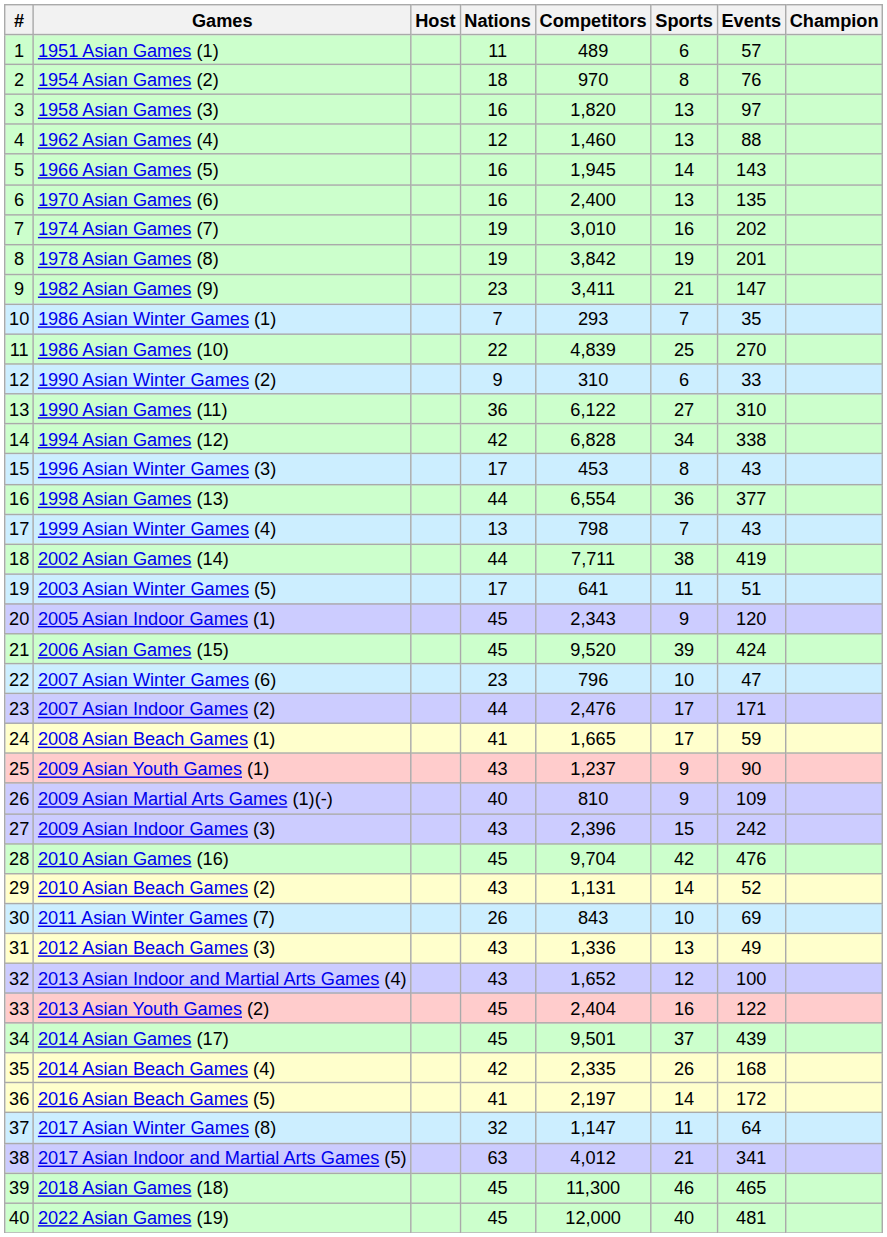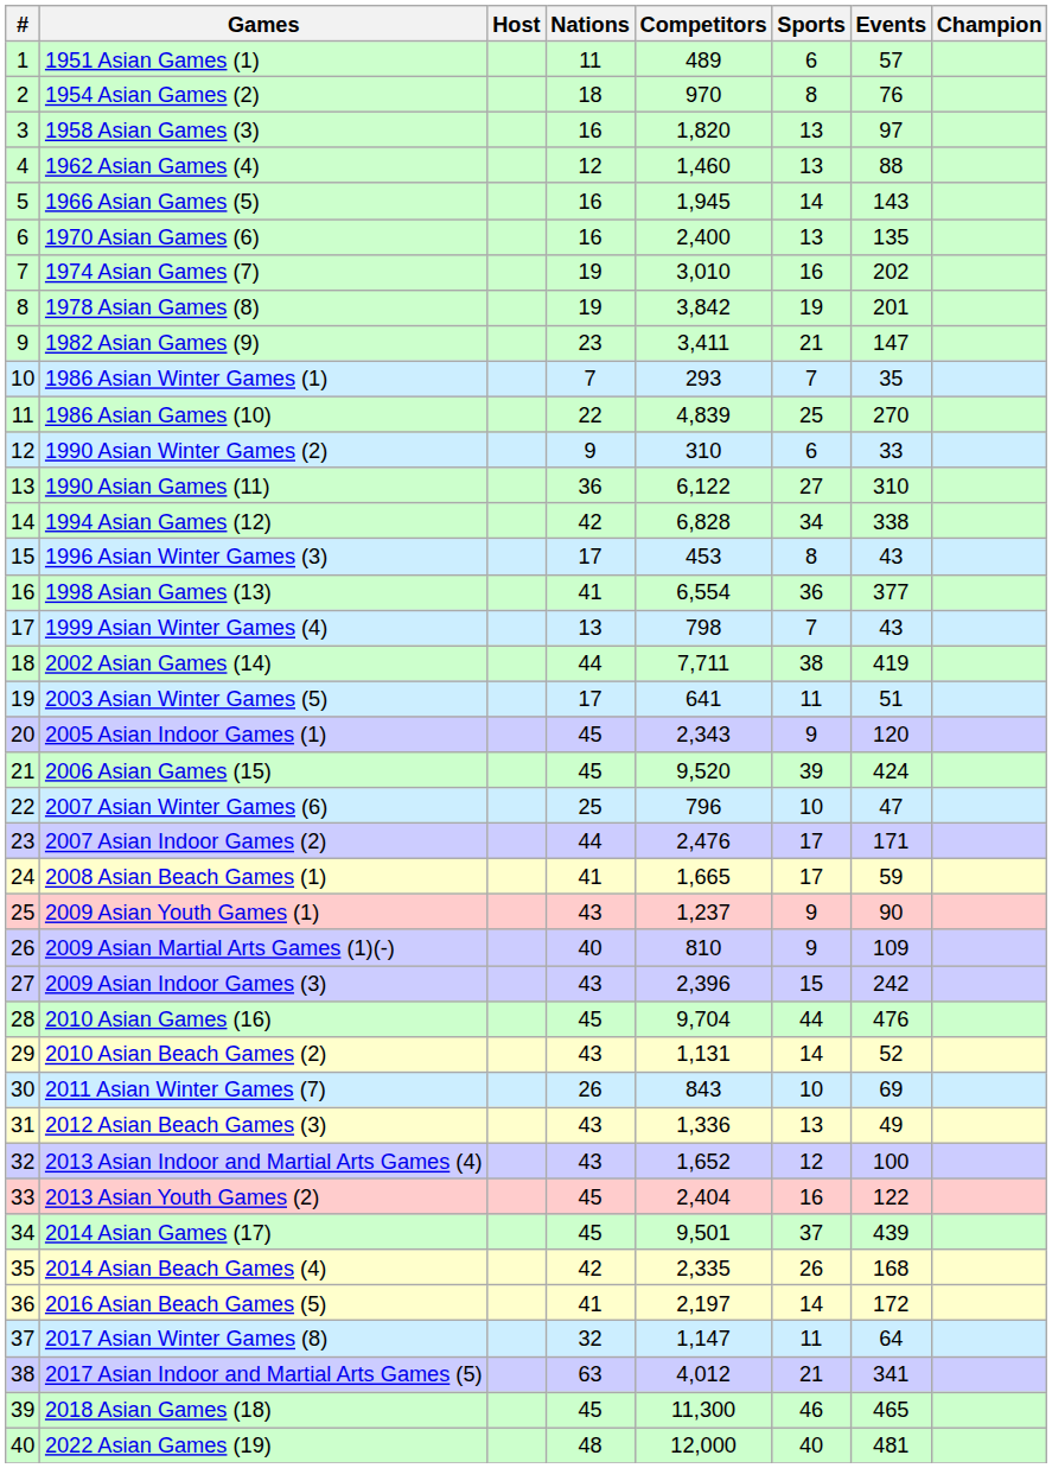1998 Asian Games (13) | Nations: 44 -> 41
2007 Asian Winter Games (6) | Nations: 23 -> 25
2010 Asian Games (16) | Sports: 42 -> 44
2022 Asian Games (19) | Nations: 45 -> 48
